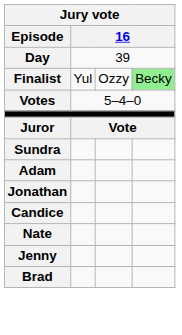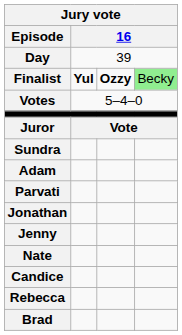Finalist | column 2: normal -> bold
Finalist | column 3: normal -> bold
+ row: Parvati
rows swapped: Candice <-> Jenny
+ row: Rebecca
